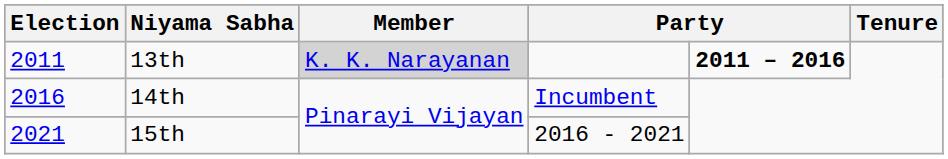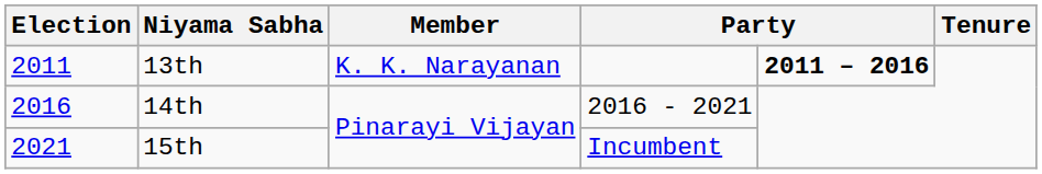13th | Member: lightgrey background -> no background
14th | column 4: Incumbent -> 2016 - 2021
15th | column 4: 2016 - 2021 -> Incumbent
